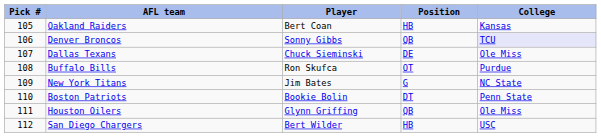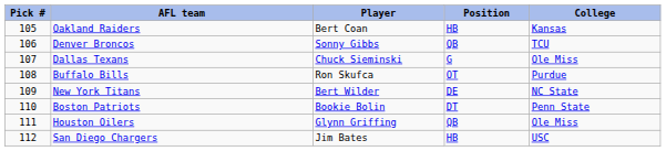Denver Broncos | College: lavender background -> no background
Dallas Texans | Position: DE -> G
New York Titans | Player: Jim Bates -> Bert Wilder
New York Titans | Position: G -> DE
San Diego Chargers | Player: Bert Wilder -> Jim Bates
